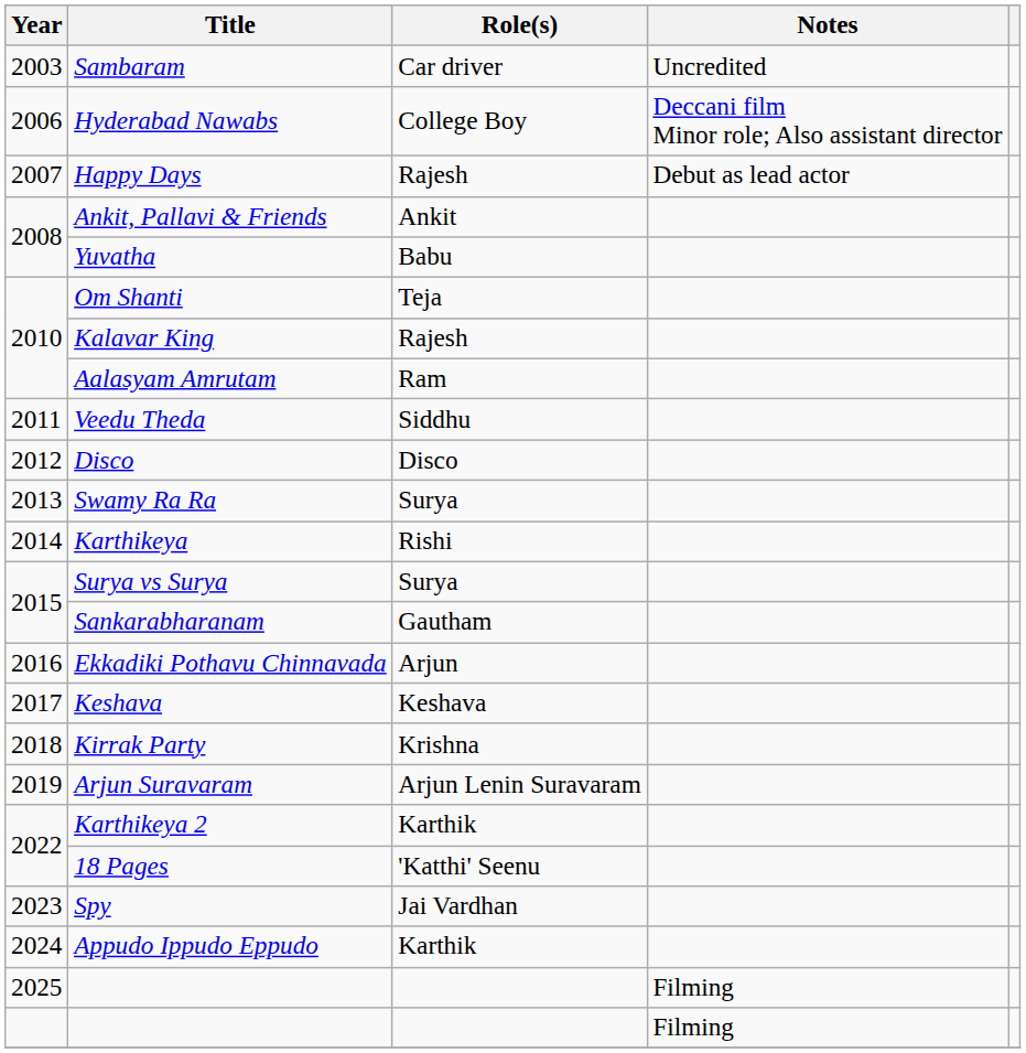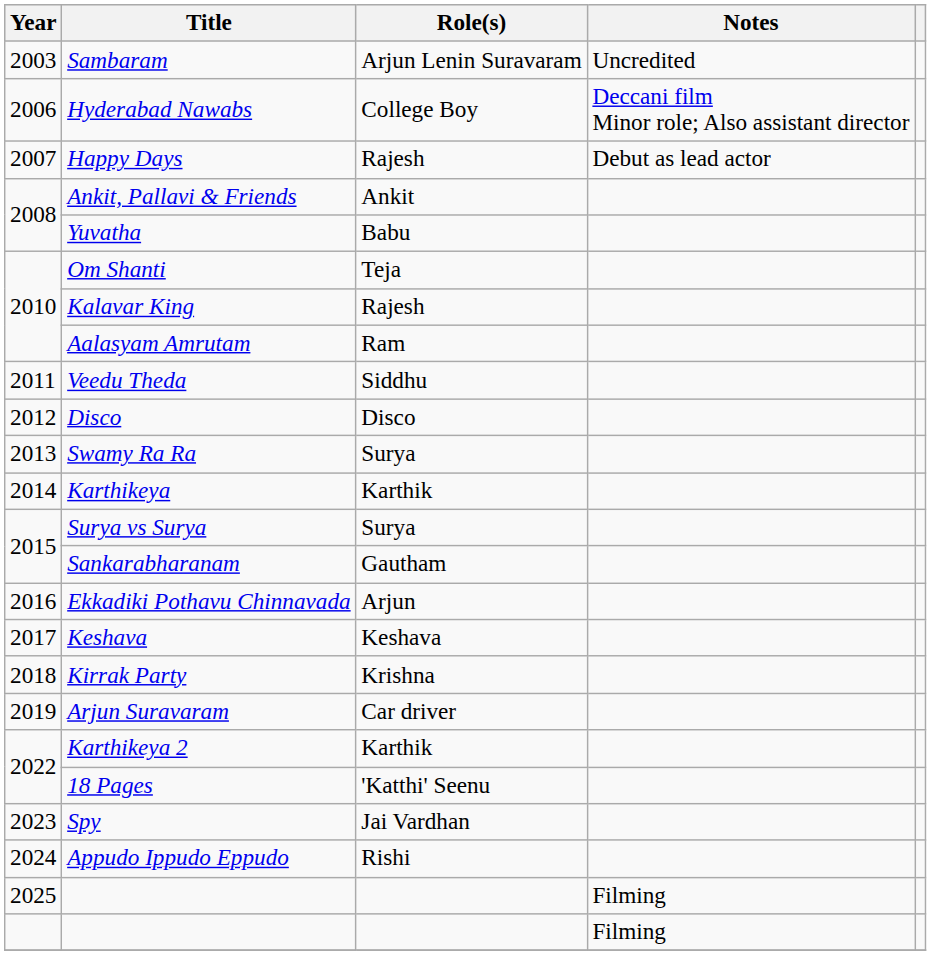Sambaram | Role(s): Car driver -> Arjun Lenin Suravaram
Karthikeya | Role(s): Rishi -> Karthik
Arjun Suravaram | Role(s): Arjun Lenin Suravaram -> Car driver
Appudo Ippudo Eppudo | Role(s): Karthik -> Rishi
